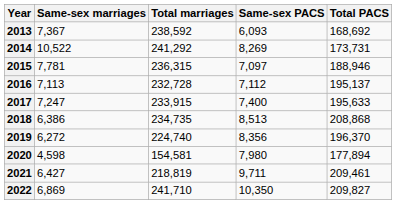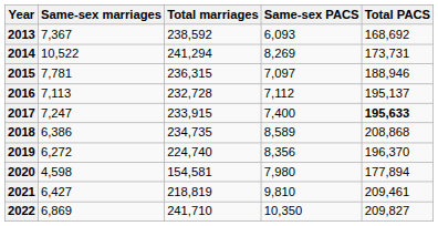2014 | Total marriages: 241,292 -> 241,294
2017 | Total PACS: normal -> bold
2018 | Same-sex PACS: 8,513 -> 8,589
2021 | Same-sex PACS: 9,711 -> 9,810
